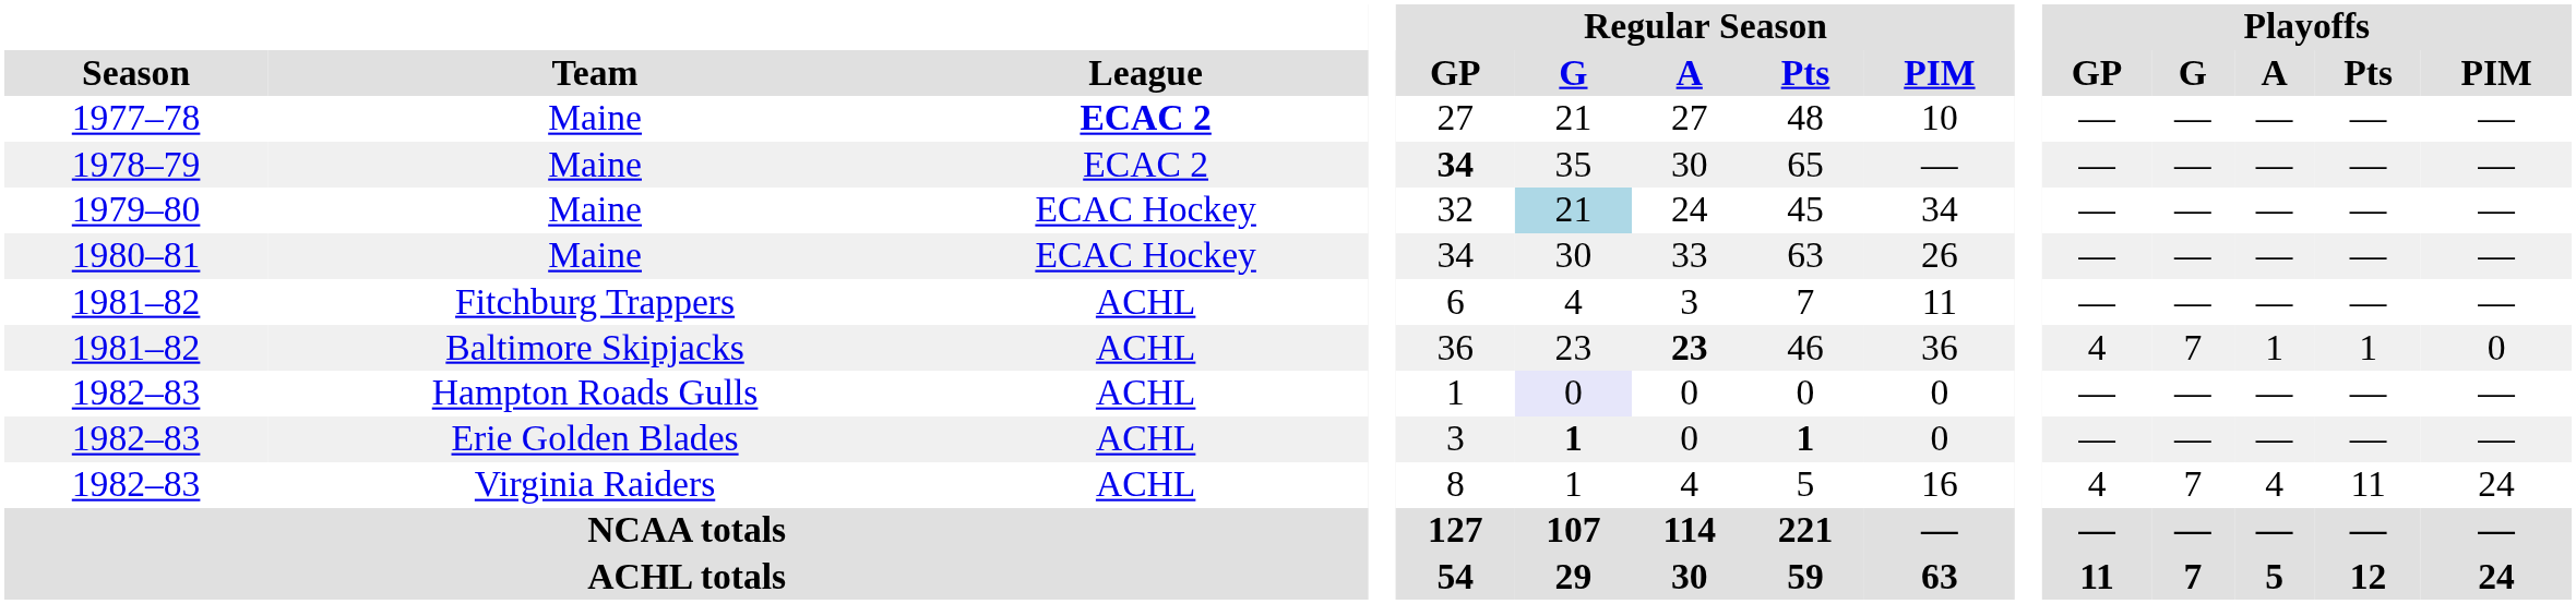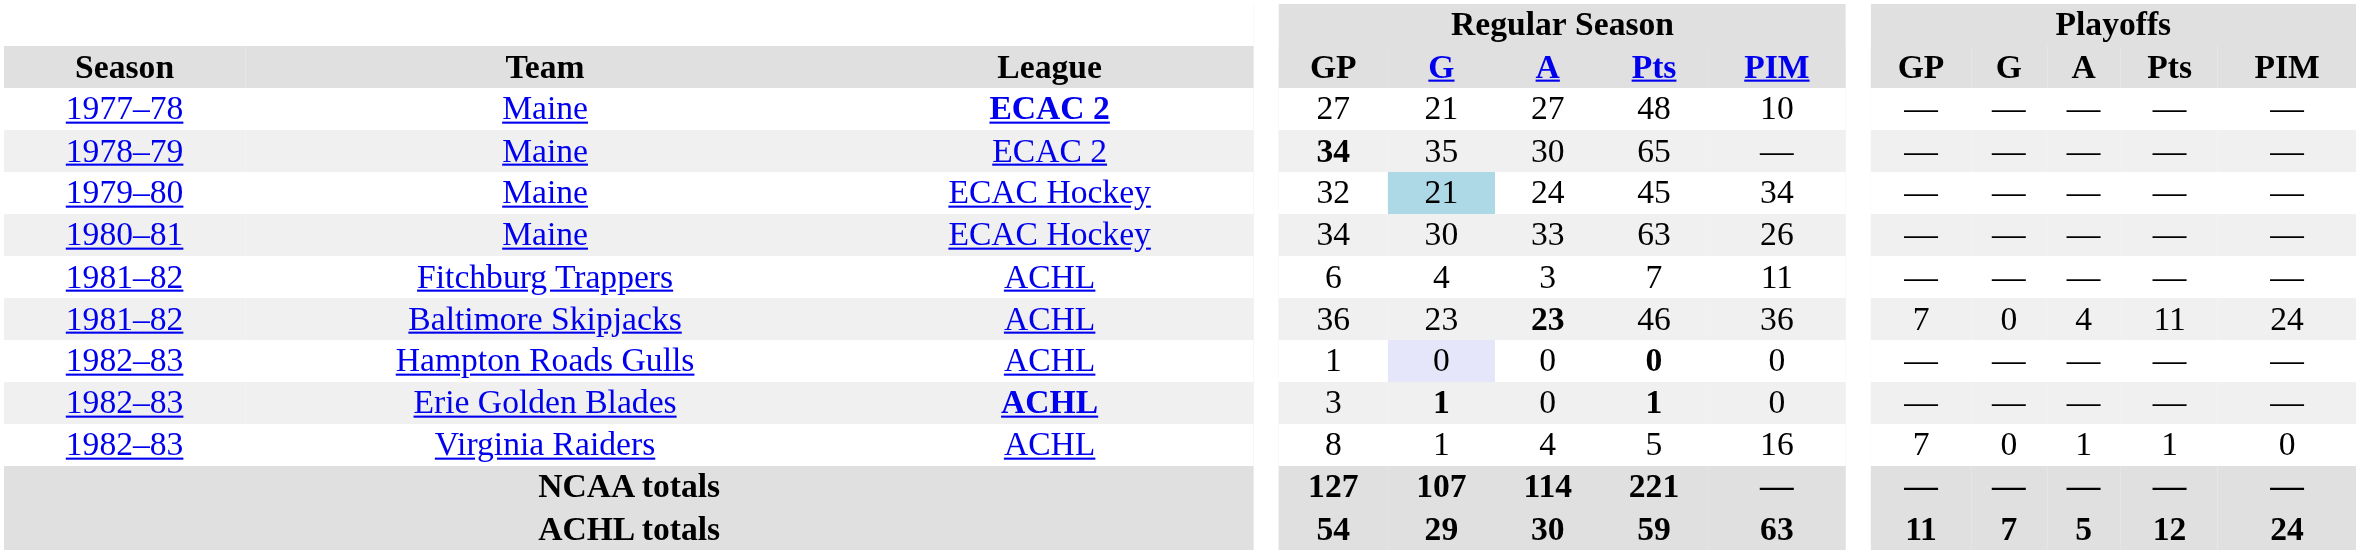1981–82 / Baltimore Skipjacks | Playoffs / GP: 4 -> 7
1981–82 / Baltimore Skipjacks | Playoffs / G: 7 -> 0
1981–82 / Baltimore Skipjacks | Playoffs / A: 1 -> 4
1981–82 / Baltimore Skipjacks | Playoffs / Pts: 1 -> 11
1981–82 / Baltimore Skipjacks | Playoffs / PIM: 0 -> 24
1982–83 / Hampton Roads Gulls | Regular Season / Pts: normal -> bold
1982–83 / Erie Golden Blades | League: normal -> bold
1982–83 / Virginia Raiders | Playoffs / GP: 4 -> 7
1982–83 / Virginia Raiders | Playoffs / G: 7 -> 0
1982–83 / Virginia Raiders | Playoffs / A: 4 -> 1
1982–83 / Virginia Raiders | Playoffs / Pts: 11 -> 1
1982–83 / Virginia Raiders | Playoffs / PIM: 24 -> 0
